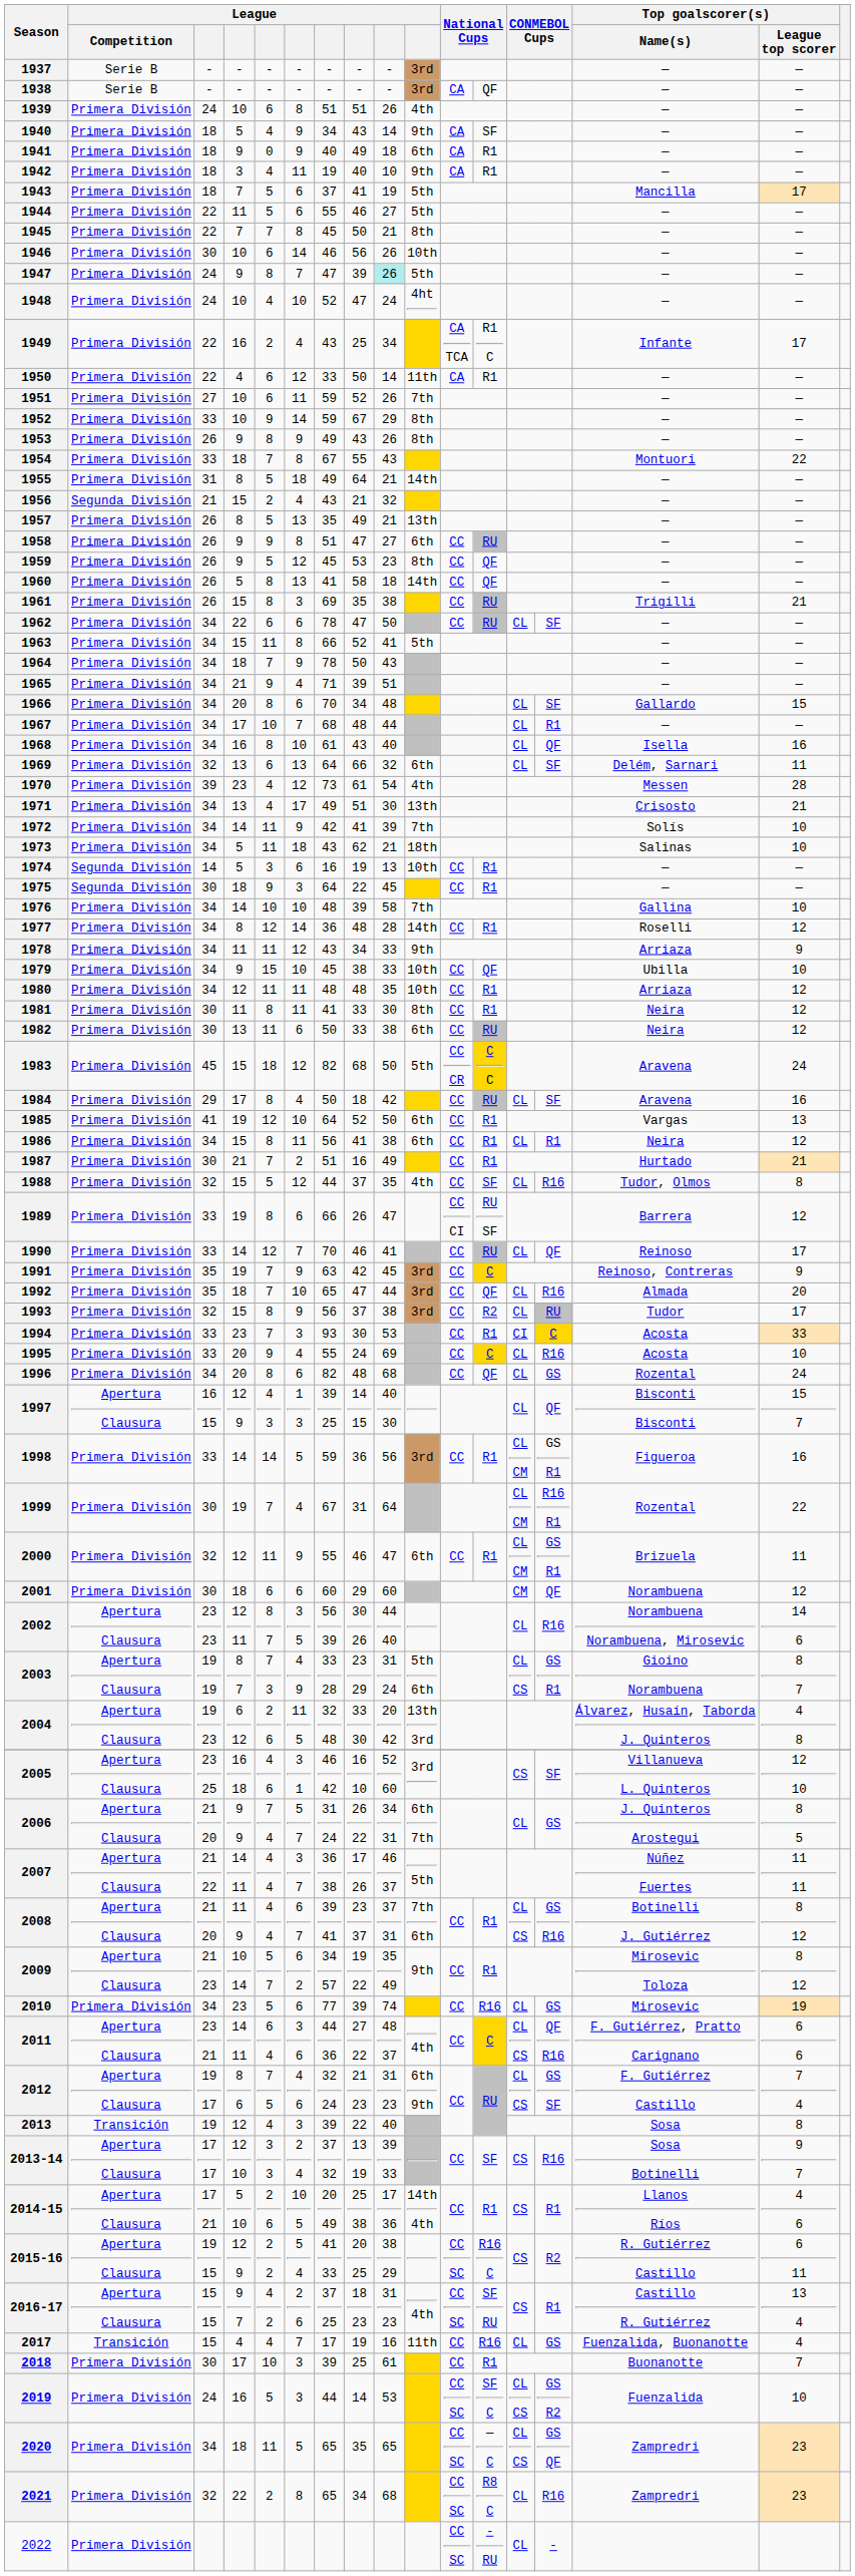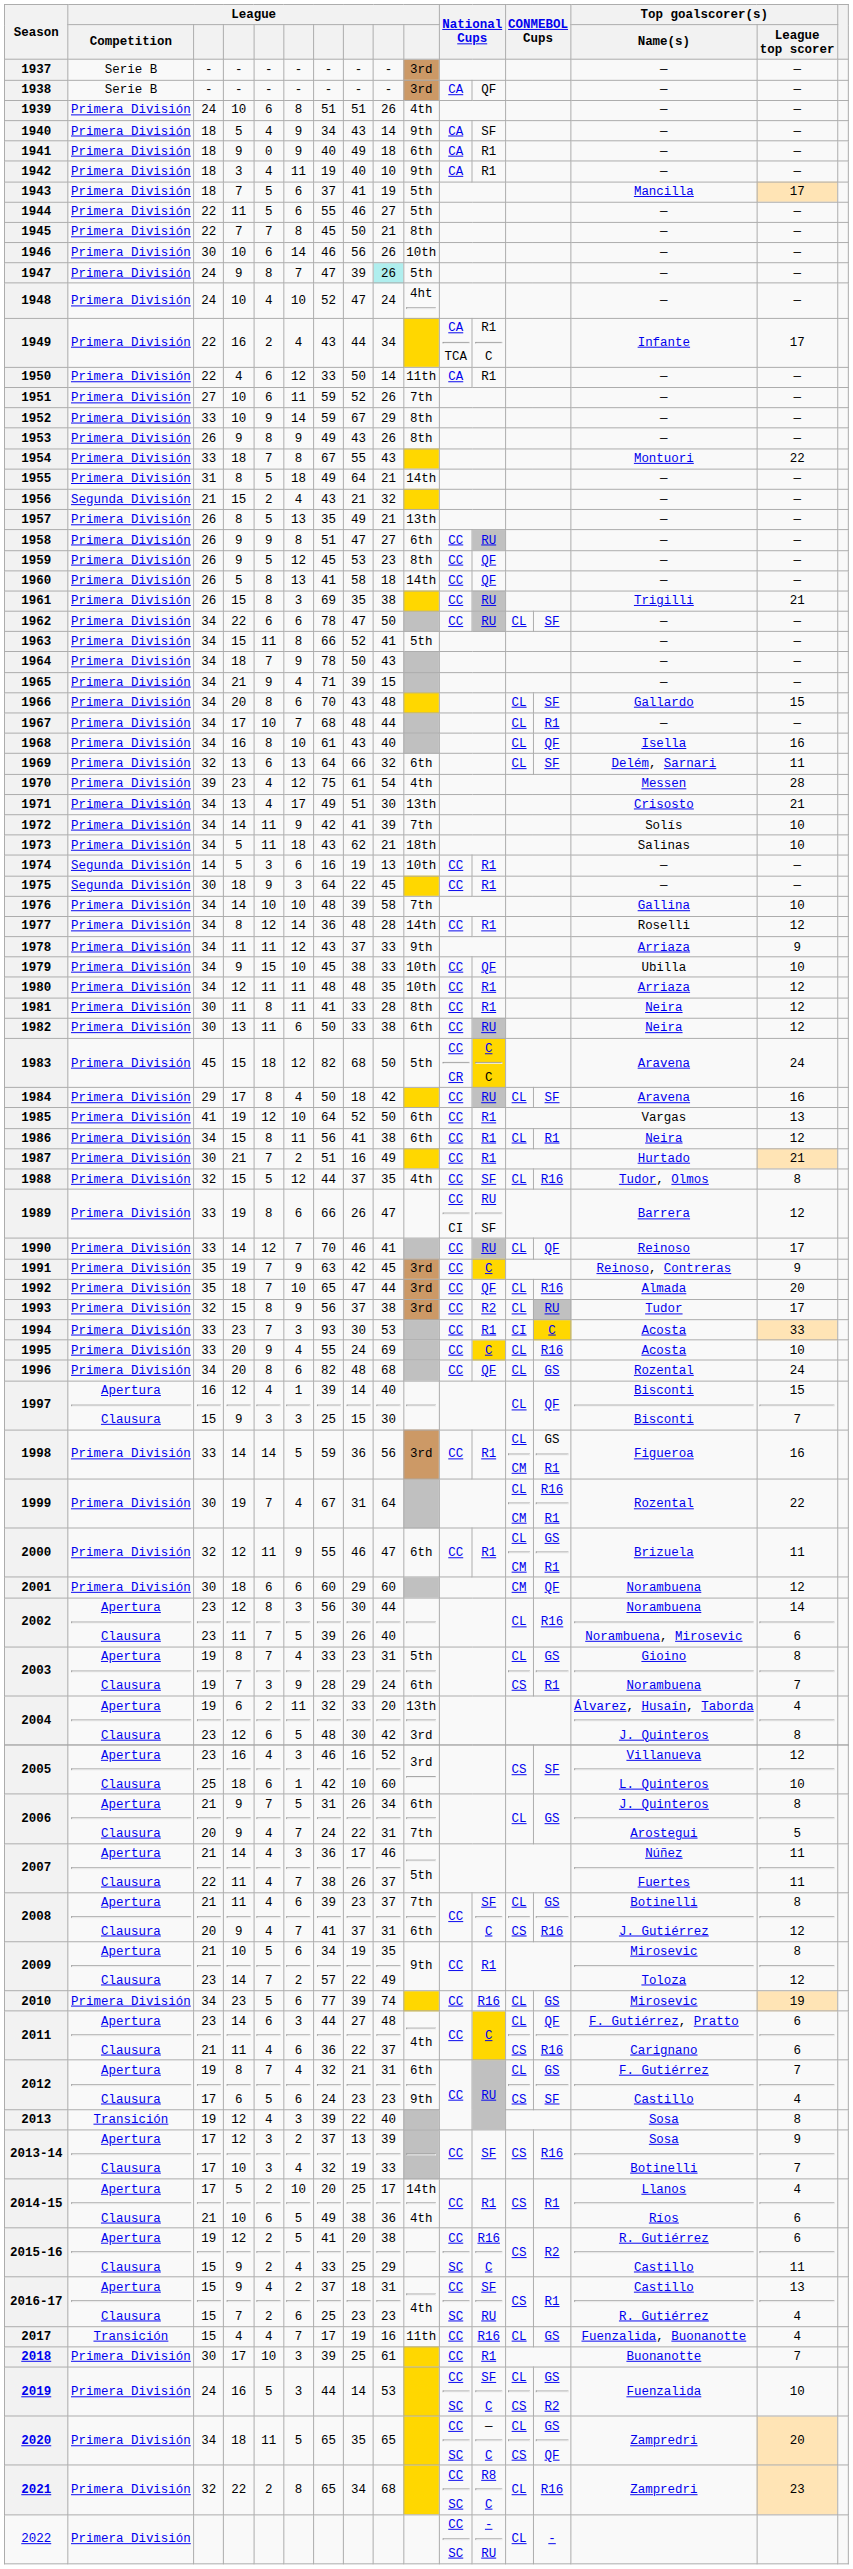1949 | column 8: 25 -> 44
1965 | column 9: 51 -> 15
1966 | column 8: 34 -> 43
1970 | column 7: 73 -> 75
1978 | column 8: 34 -> 37
1981 | column 9: 30 -> 28
2008 | column 12: R1 -> SF C
2020 | Top goalscorer(s) / League top scorer: 23 -> 20
